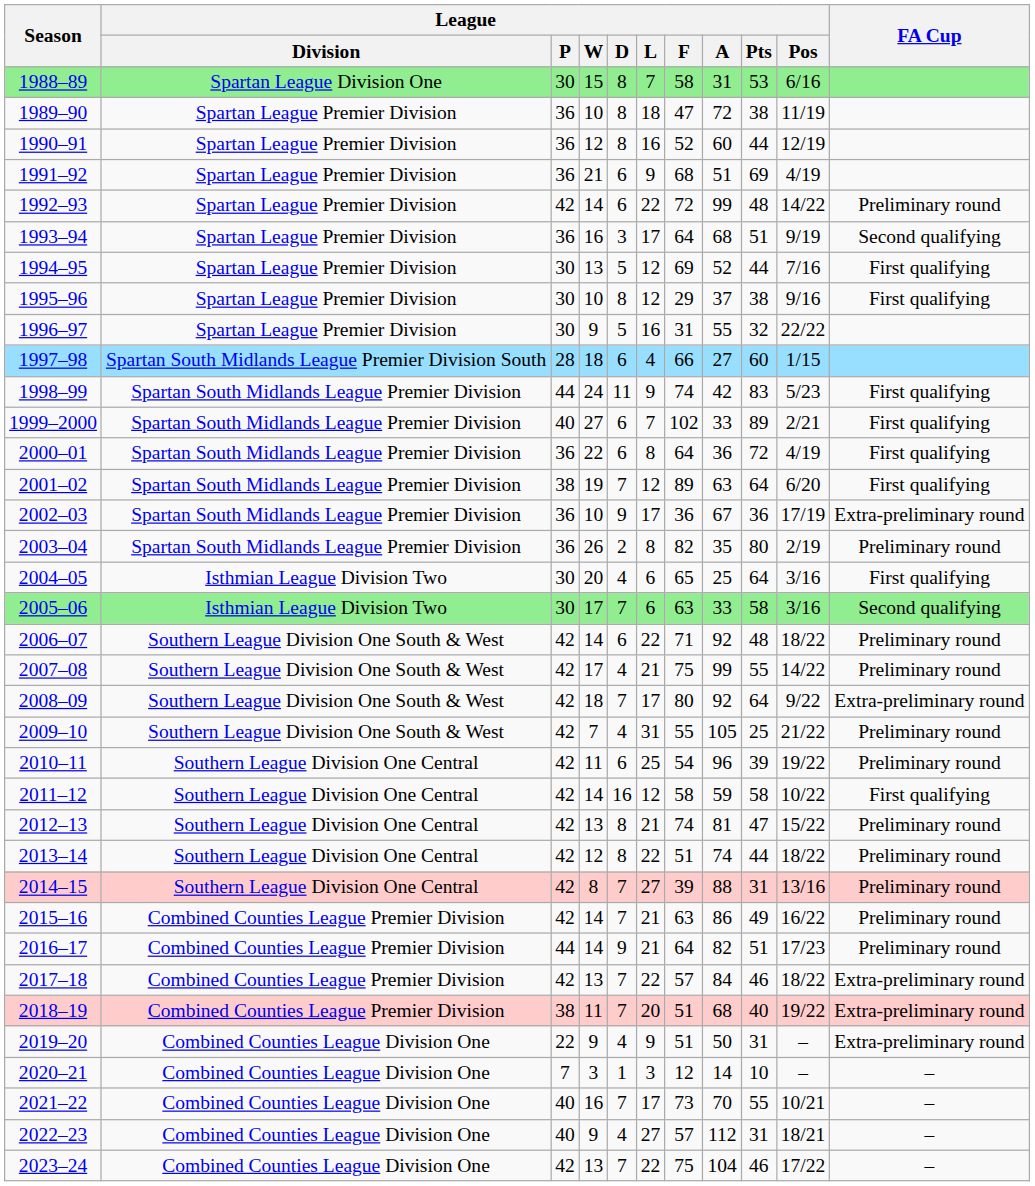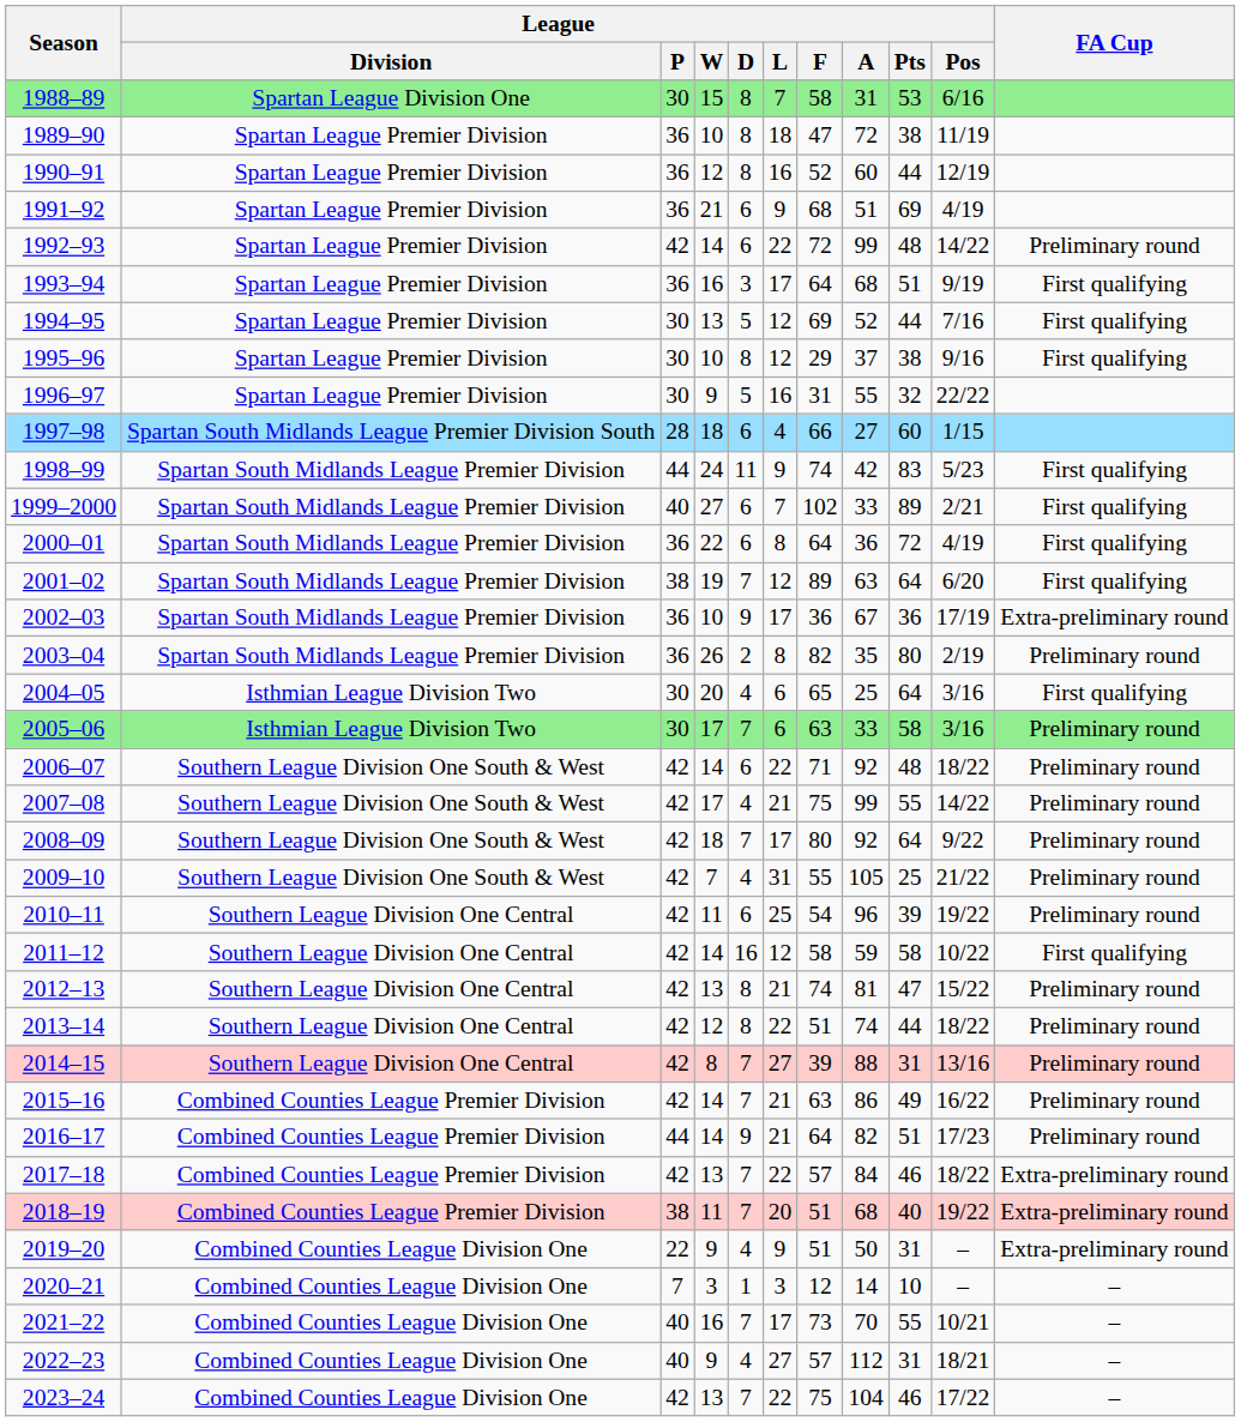1993–94 | FA Cup: Second qualifying -> First qualifying
2005–06 | FA Cup: Second qualifying -> Preliminary round
2008–09 | FA Cup: Extra-preliminary round -> Preliminary round
